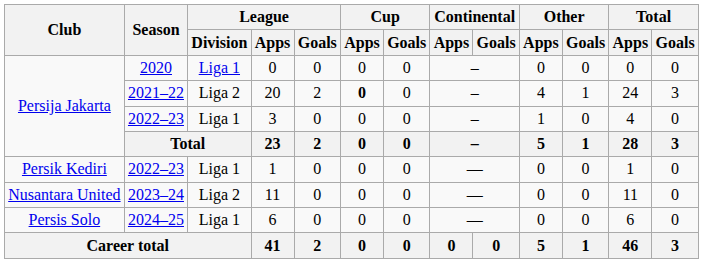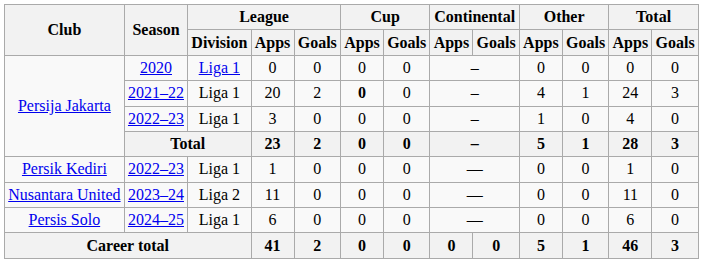20 | League / Division: Liga 2 -> Liga 1
